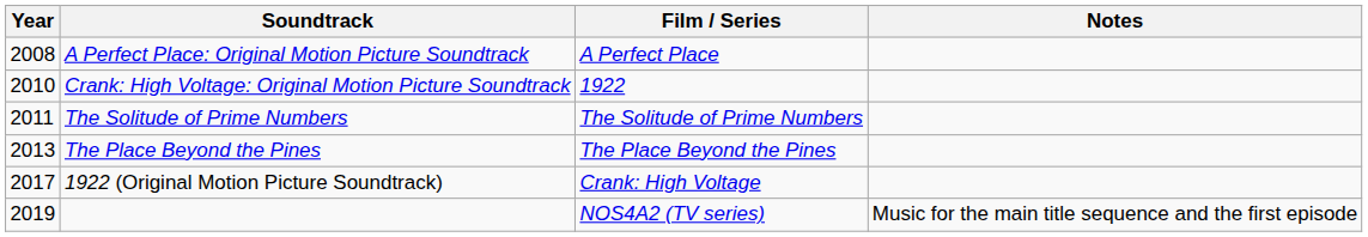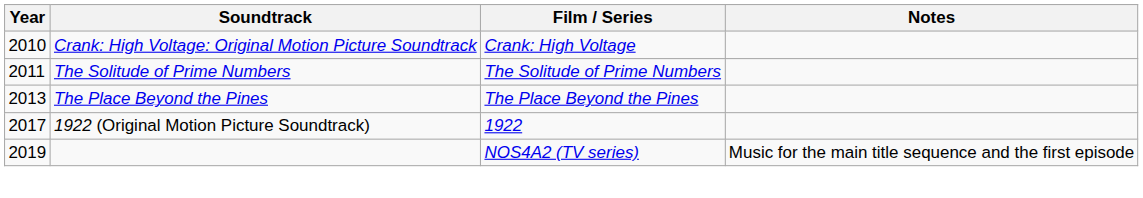- row: 2008 | A Perfect Place: Original Motion Picture Soundtrack | A Perfect Place
Crank: High Voltage: Original Motion Picture Soundtrack | Film / Series: 1922 -> Crank: High Voltage
1922 (Original Motion Picture Soundtrack) | Film / Series: Crank: High Voltage -> 1922
